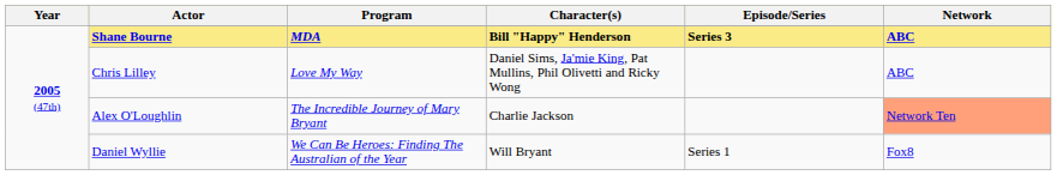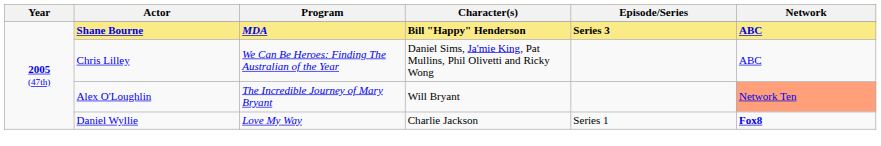Chris Lilley | Program: Love My Way -> We Can Be Heroes: Finding The Australian of the Year
Alex O'Loughlin | Character(s): Charlie Jackson -> Will Bryant
Daniel Wyllie | Program: We Can Be Heroes: Finding The Australian of the Year -> Love My Way
Daniel Wyllie | Character(s): Will Bryant -> Charlie Jackson
Daniel Wyllie | Network: normal -> bold
